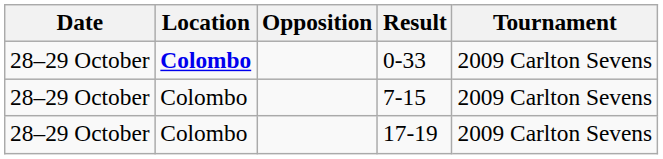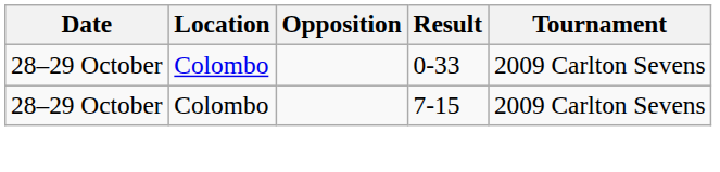0-33 | Location: bold -> normal
- row: 28–29 October | Colombo | 17-19 | 2009 Carlton Sevens
